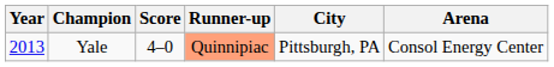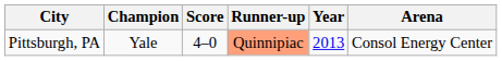columns swapped: Year <-> City
